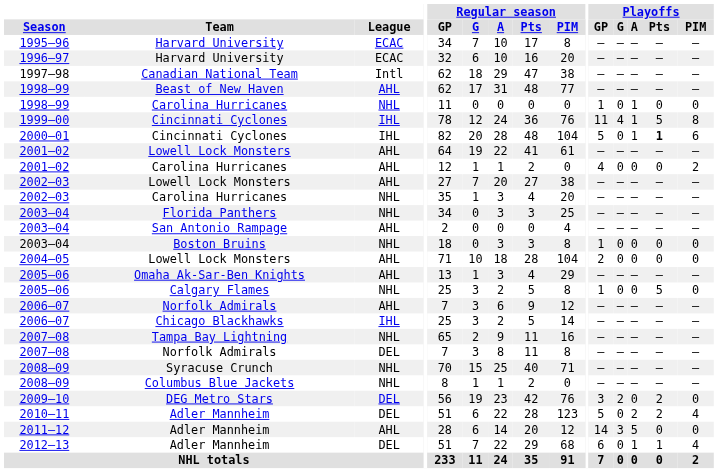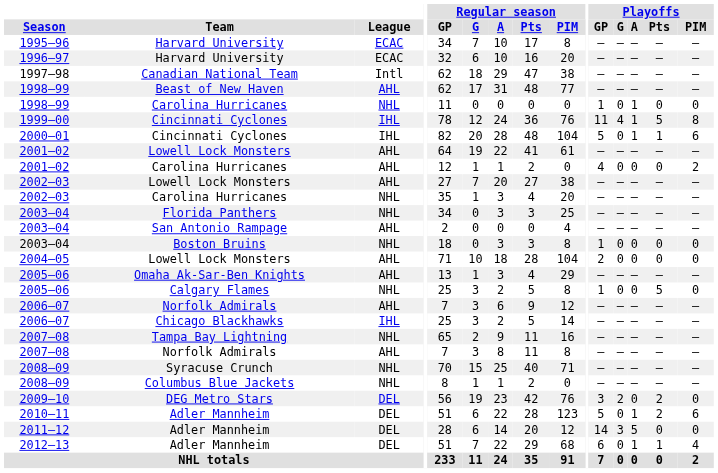2000–01 | Playoffs / Pts: bold -> normal
2007–08 / Norfolk Admirals | League: DEL -> AHL
2010–11 | Playoffs / A: 2 -> 1
2010–11 | Playoffs / PIM: 4 -> 6
2011–12 | League: AHL -> DEL
